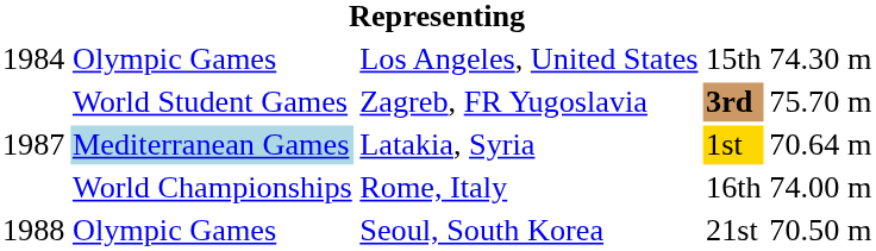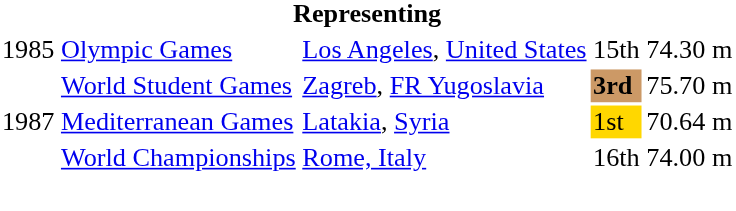Los Angeles, United States | column 1: 1984 -> 1985
Latakia, Syria | column 2: lightblue background -> no background
- row: 1988 | Olympic Games | Seoul, South Korea | 21st | 70.50 m
